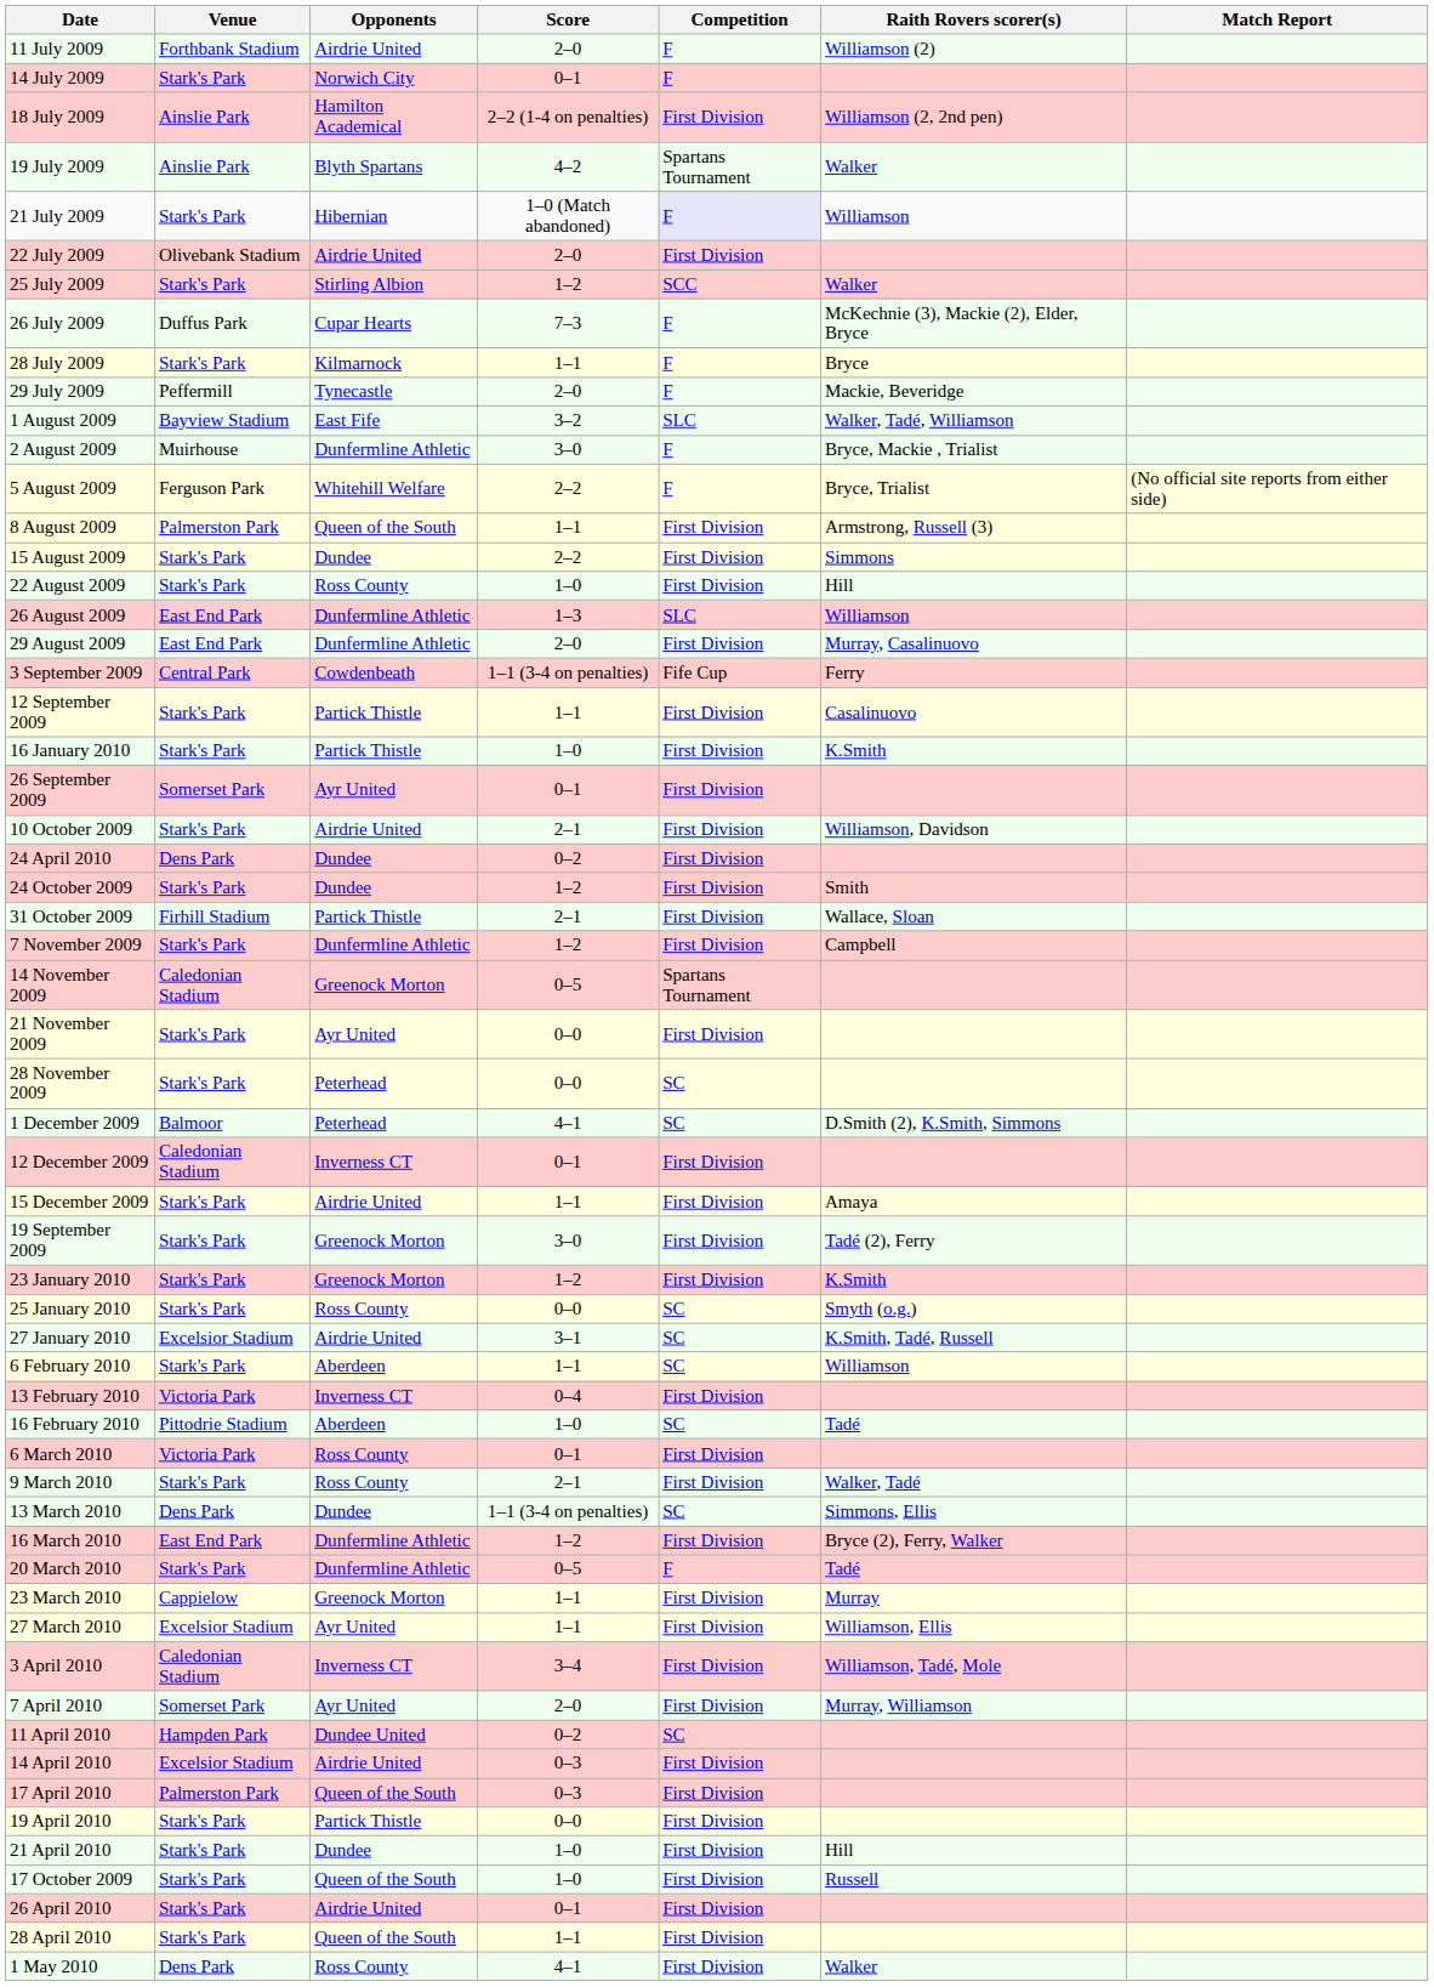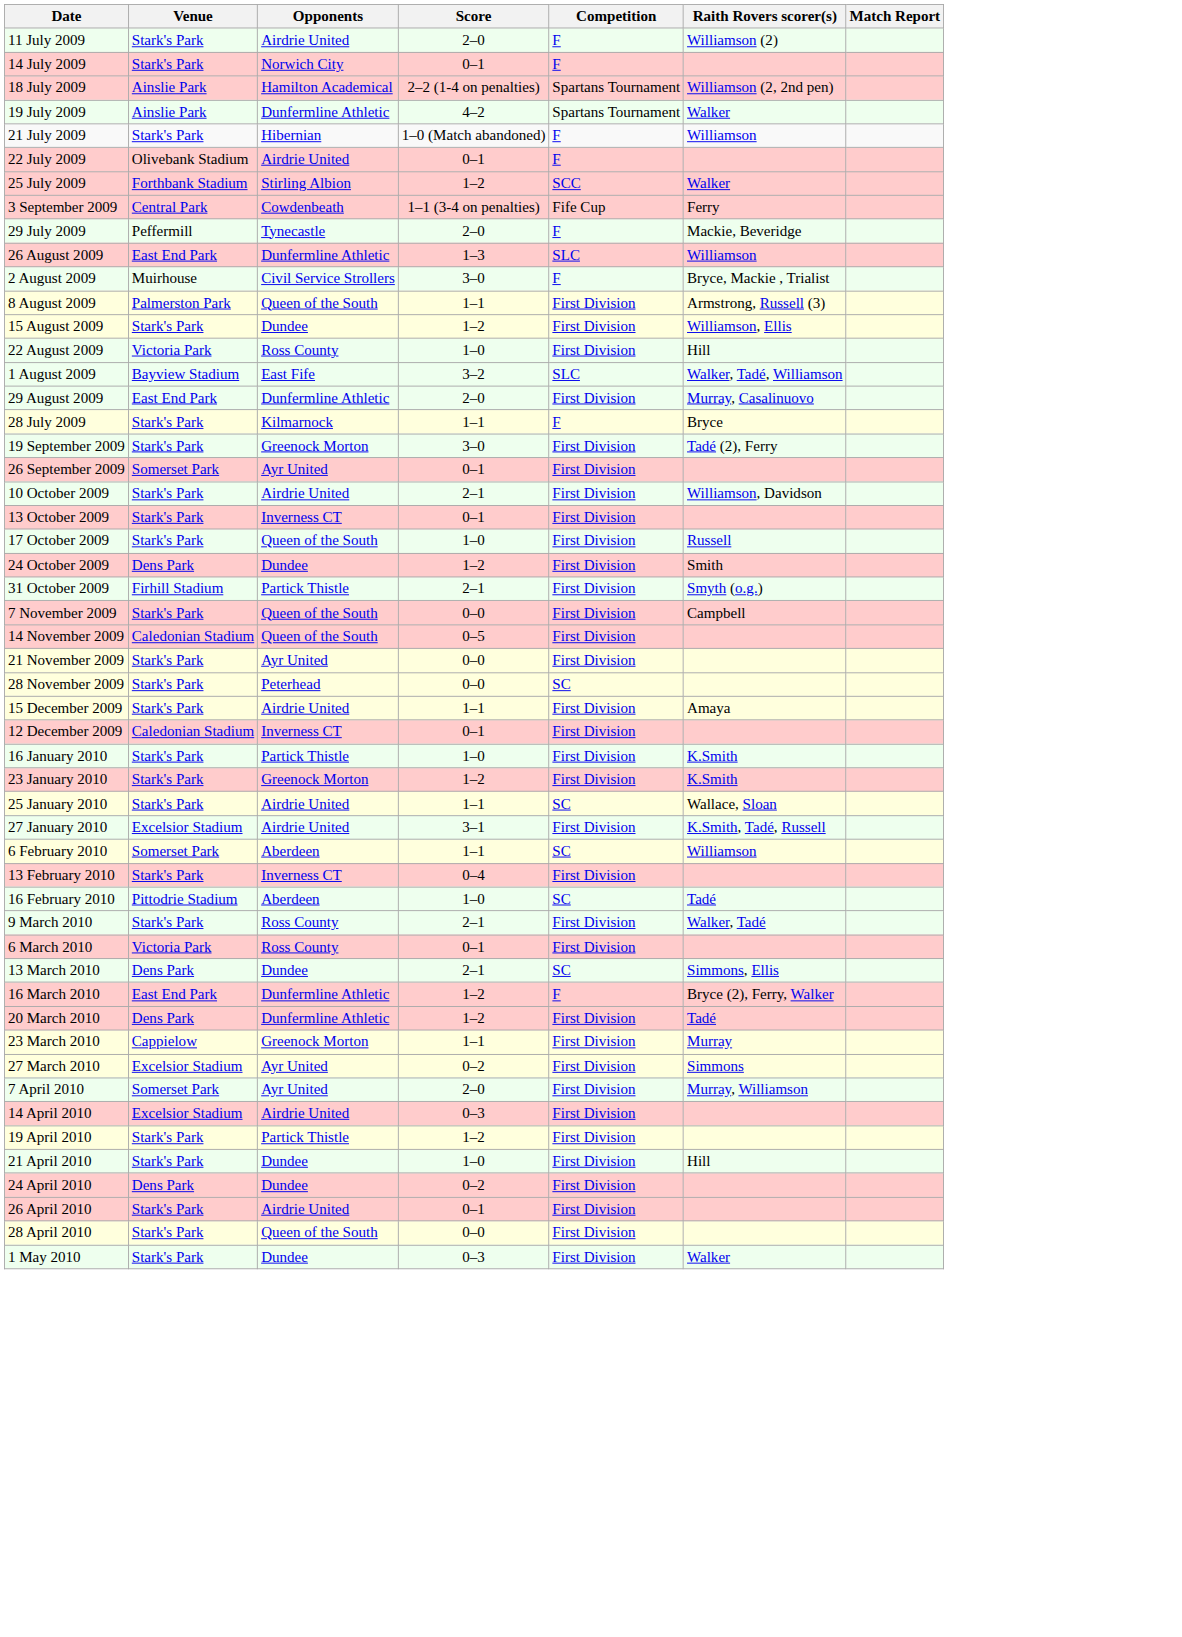11 July 2009 | Venue: Forthbank Stadium -> Stark's Park
18 July 2009 | Competition: First Division -> Spartans Tournament
19 July 2009 | Opponents: Blyth Spartans -> Dunfermline Athletic
21 July 2009 | Competition: lavender background -> no background
22 July 2009 | Score: 2–0 -> 0–1
22 July 2009 | Competition: First Division -> F
25 July 2009 | Venue: Stark's Park -> Forthbank Stadium
- row: 26 July 2009 | Duffus Park | Cupar Hearts | 7–3 | F | McKechnie (3), Mackie (2), Elder, Bryce
rows swapped: 28 July 2009 <-> 3 September 2009
rows swapped: 1 August 2009 <-> 26 August 2009
2 August 2009 | Opponents: Dunfermline Athletic -> Civil Service Strollers
- row: 5 August 2009 | Ferguson Park | Whitehill Welfare | 2–2 | F | Bryce, Trialist | (No official site reports from either side)
15 August 2009 | Score: 2–2 -> 1–2
15 August 2009 | Raith Rovers scorer(s): Simmons -> Williamson, Ellis
22 August 2009 | Venue: Stark's Park -> Victoria Park
- row: 12 September 2009 | Stark's Park | Partick Thistle | 1–1 | First Division | Casalinuovo
rows swapped: 19 September 2009 <-> 16 January 2010
+ row: 13 October 2009 | Stark's Park | Inverness CT | 0–1 | First Division
rows swapped: 17 October 2009 <-> 24 April 2010
24 October 2009 | Venue: Stark's Park -> Dens Park
31 October 2009 | Raith Rovers scorer(s): Wallace, Sloan -> Smyth (o.g.)
7 November 2009 | Opponents: Dunfermline Athletic -> Queen of the South
7 November 2009 | Score: 1–2 -> 0–0
14 November 2009 | Opponents: Greenock Morton -> Queen of the South
14 November 2009 | Competition: Spartans Tournament -> First Division
- row: 1 December 2009 | Balmoor | Peterhead | 4–1 | SC | D.Smith (2), K.Smith, Simmons
rows swapped: 12 December 2009 <-> 15 December 2009
25 January 2010 | Opponents: Ross County -> Airdrie United
25 January 2010 | Score: 0–0 -> 1–1
25 January 2010 | Raith Rovers scorer(s): Smyth (o.g.) -> Wallace, Sloan
27 January 2010 | Competition: SC -> First Division
6 February 2010 | Venue: Stark's Park -> Somerset Park
13 February 2010 | Venue: Victoria Park -> Stark's Park
rows swapped: 6 March 2010 <-> 9 March 2010
13 March 2010 | Score: 1–1 (3-4 on penalties) -> 2–1
16 March 2010 | Competition: First Division -> F
20 March 2010 | Venue: Stark's Park -> Dens Park
20 March 2010 | Score: 0–5 -> 1–2
20 March 2010 | Competition: F -> First Division
27 March 2010 | Score: 1–1 -> 0–2
27 March 2010 | Raith Rovers scorer(s): Williamson, Ellis -> Simmons
- row: 3 April 2010 | Caledonian Stadium | Inverness CT | 3–4 | First Division | Williamson, Tadé, Mole
- row: 11 April 2010 | Hampden Park | Dundee United | 0–2 | SC
- row: 17 April 2010 | Palmerston Park | Queen of the South | 0–3 | First Division
19 April 2010 | Score: 0–0 -> 1–2
28 April 2010 | Score: 1–1 -> 0–0
1 May 2010 | Venue: Dens Park -> Stark's Park
1 May 2010 | Opponents: Ross County -> Dundee
1 May 2010 | Score: 4–1 -> 0–3
